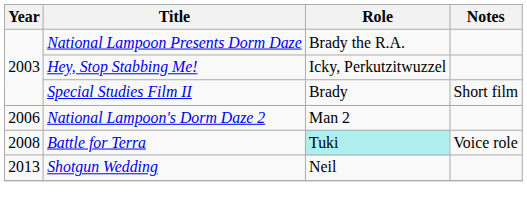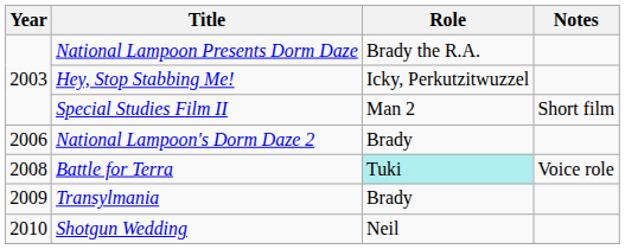Special Studies Film II | Role: Brady -> Man 2
National Lampoon's Dorm Daze 2 | Role: Man 2 -> Brady
+ row: 2009 | Transylmania | Brady
Shotgun Wedding | Year: 2013 -> 2010
